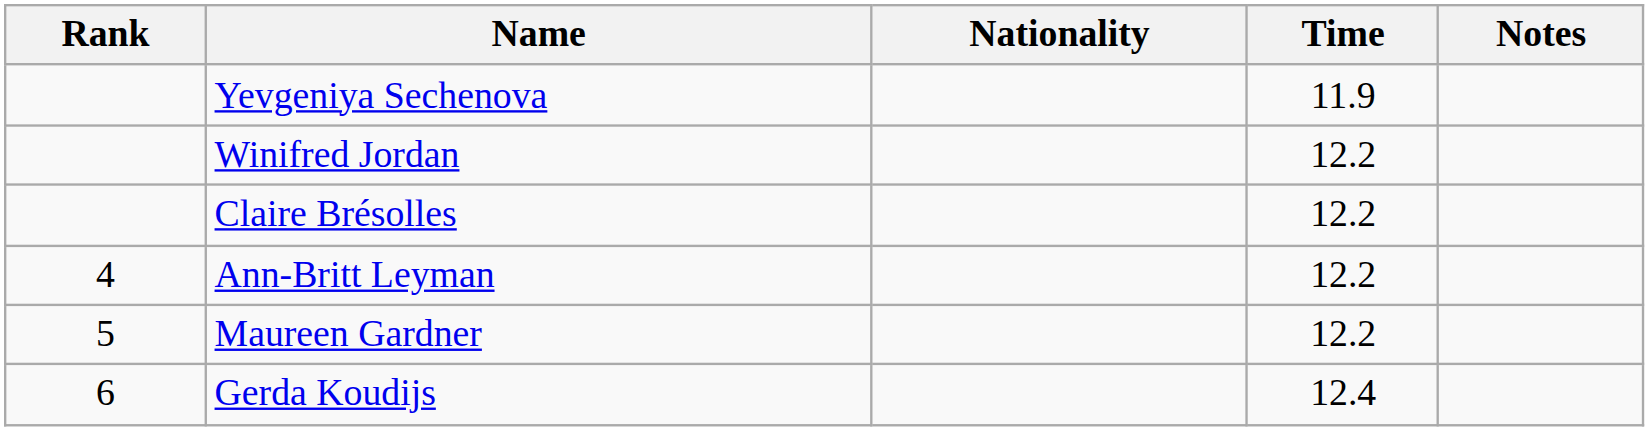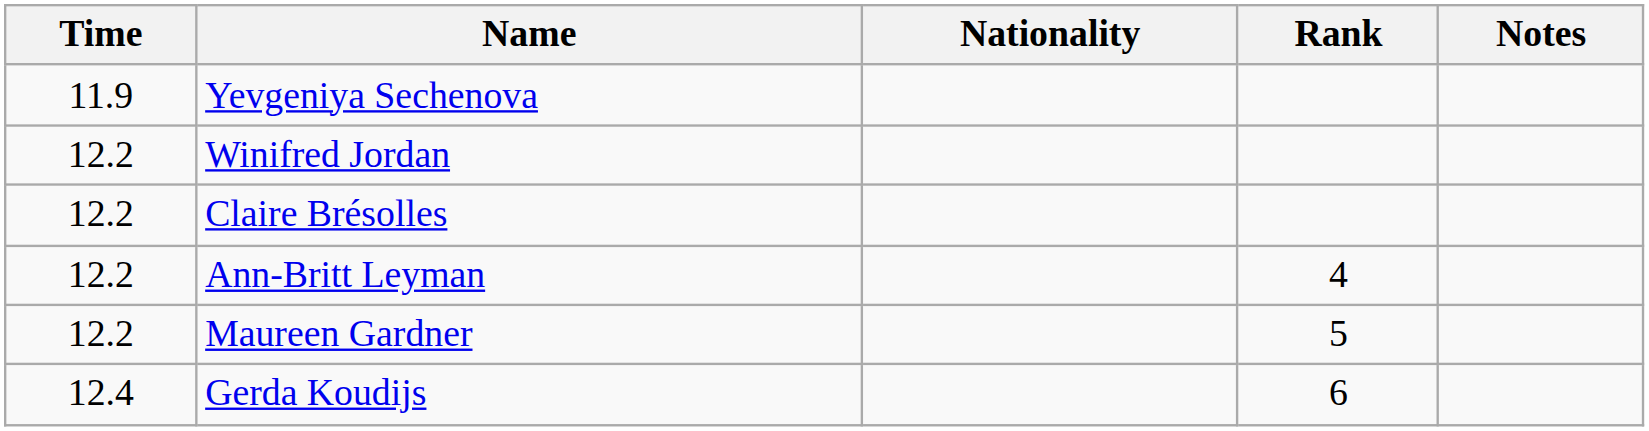columns swapped: Rank <-> Time
